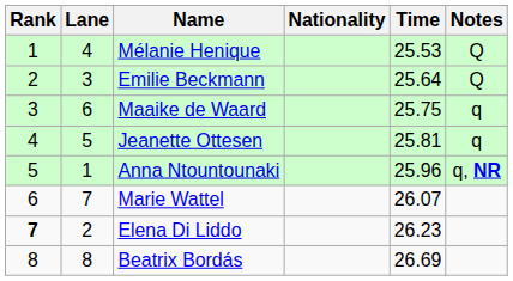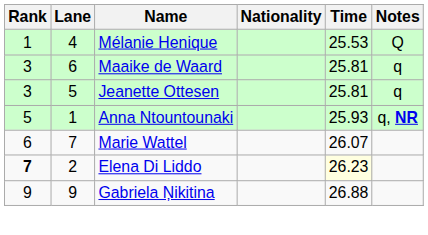- row: 2 | 3 | Emilie Beckmann | 25.64 | Q
Maaike de Waard | Time: 25.75 -> 25.81
Jeanette Ottesen | Rank: 4 -> 3
Anna Ntountounaki | Time: 25.96 -> 25.93
Elena Di Liddo | Time: no background -> lightyellow background
- row: 8 | 8 | Beatrix Bordás | 26.69
+ row: 9 | 9 | Gabriela Ņikitina | 26.88
